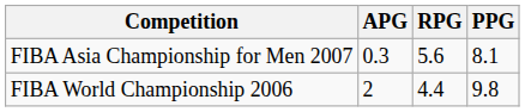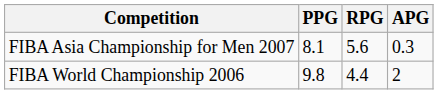columns swapped: PPG <-> APG
